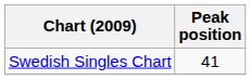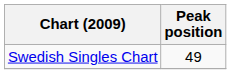Swedish Singles Chart | Peak position: 41 -> 49
